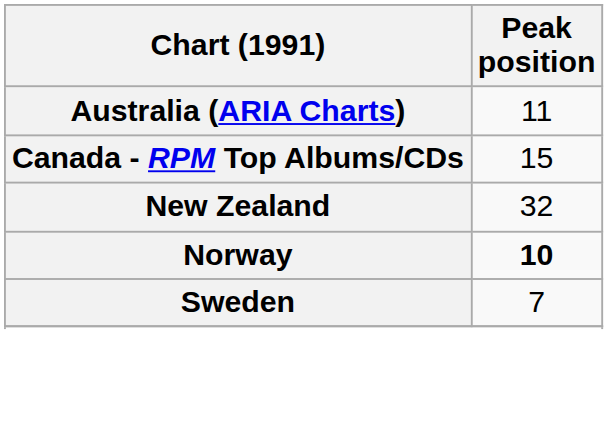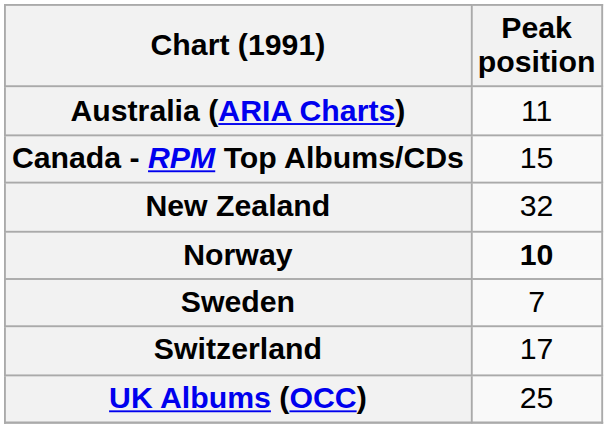+ row: Switzerland | 17
+ row: UK Albums (OCC) | 25
